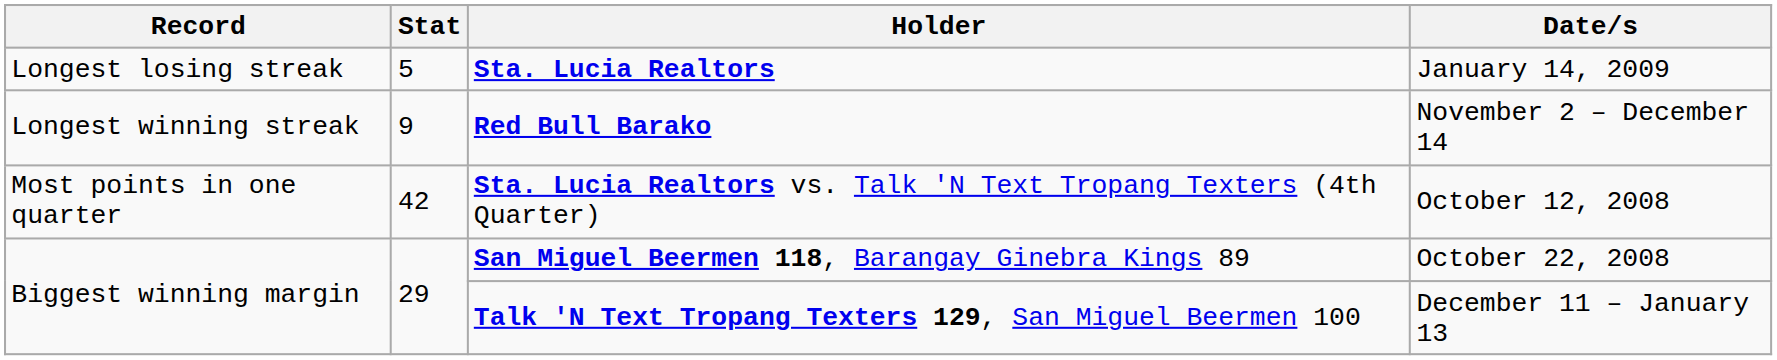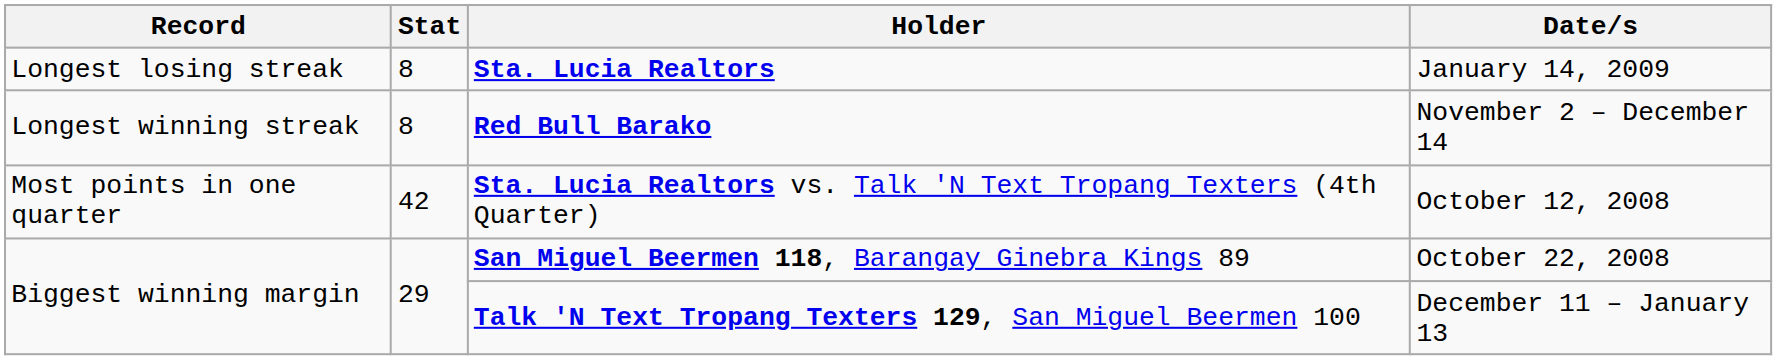Sta. Lucia Realtors | Stat: 5 -> 8
Red Bull Barako | Stat: 9 -> 8
